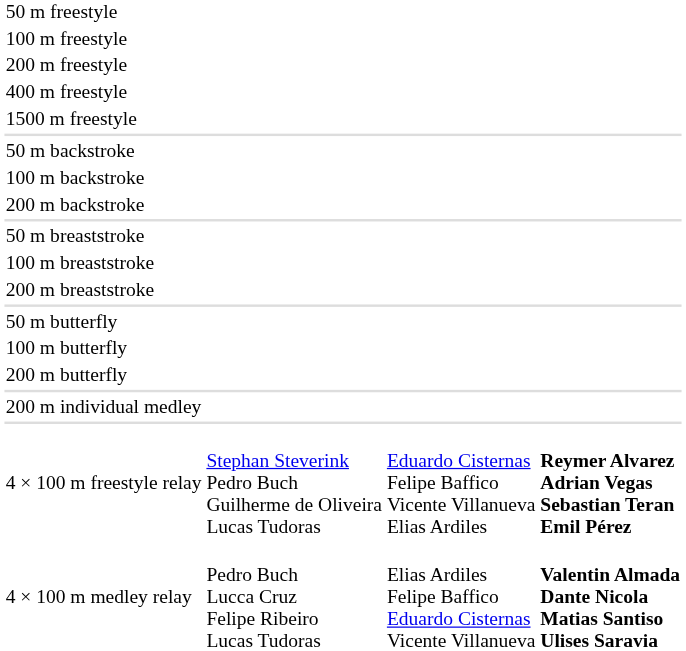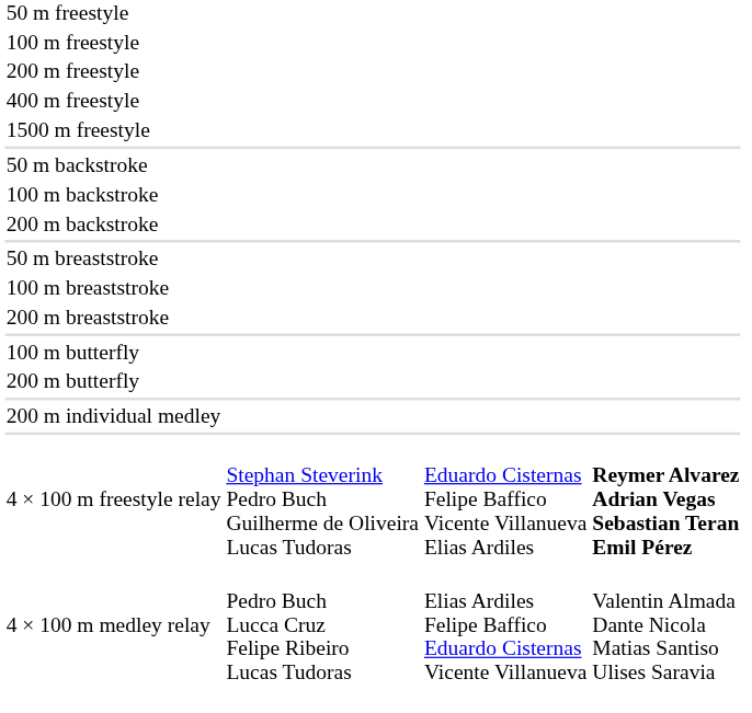- row: 50 m butterfly
4 × 100 m medley relay | column 4: bold -> normal
